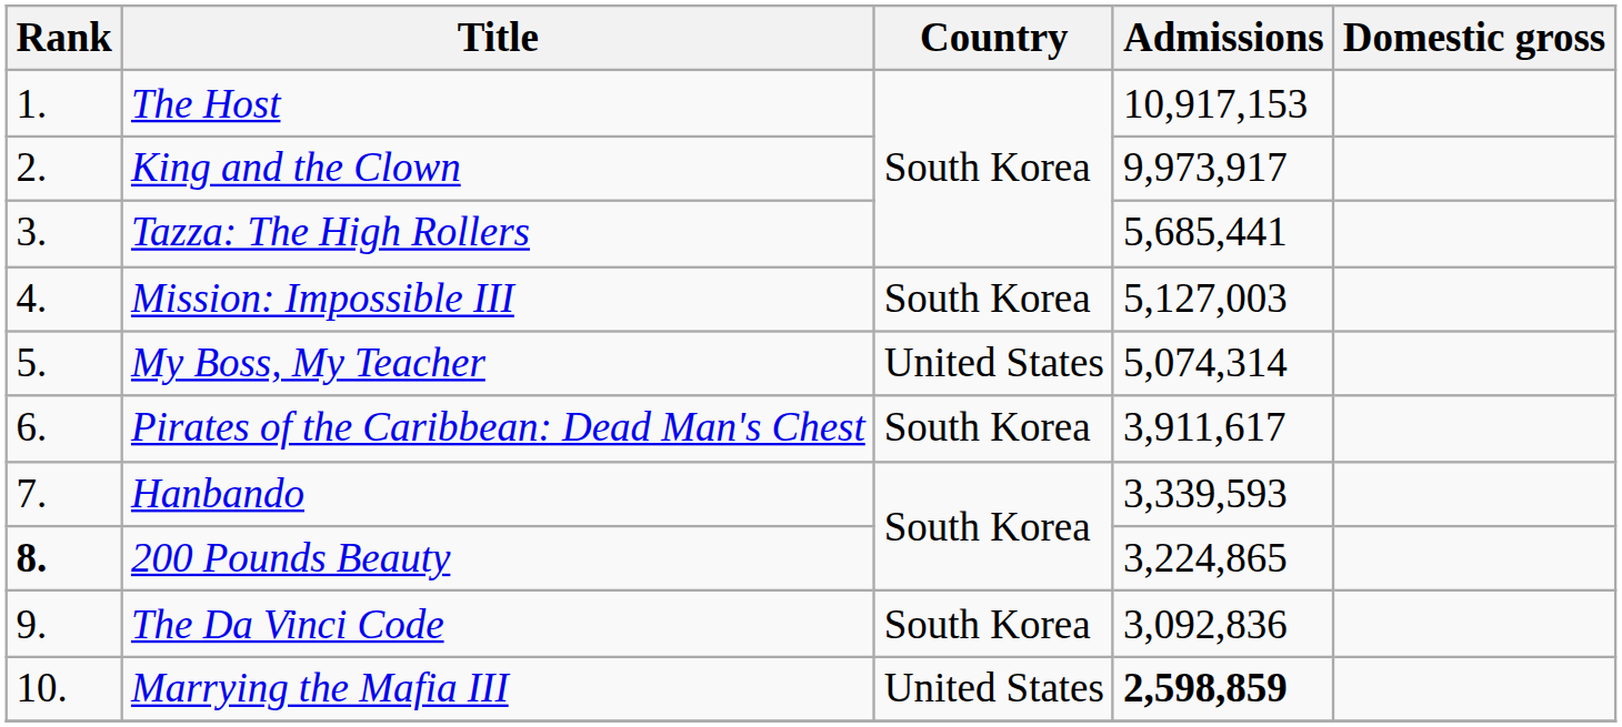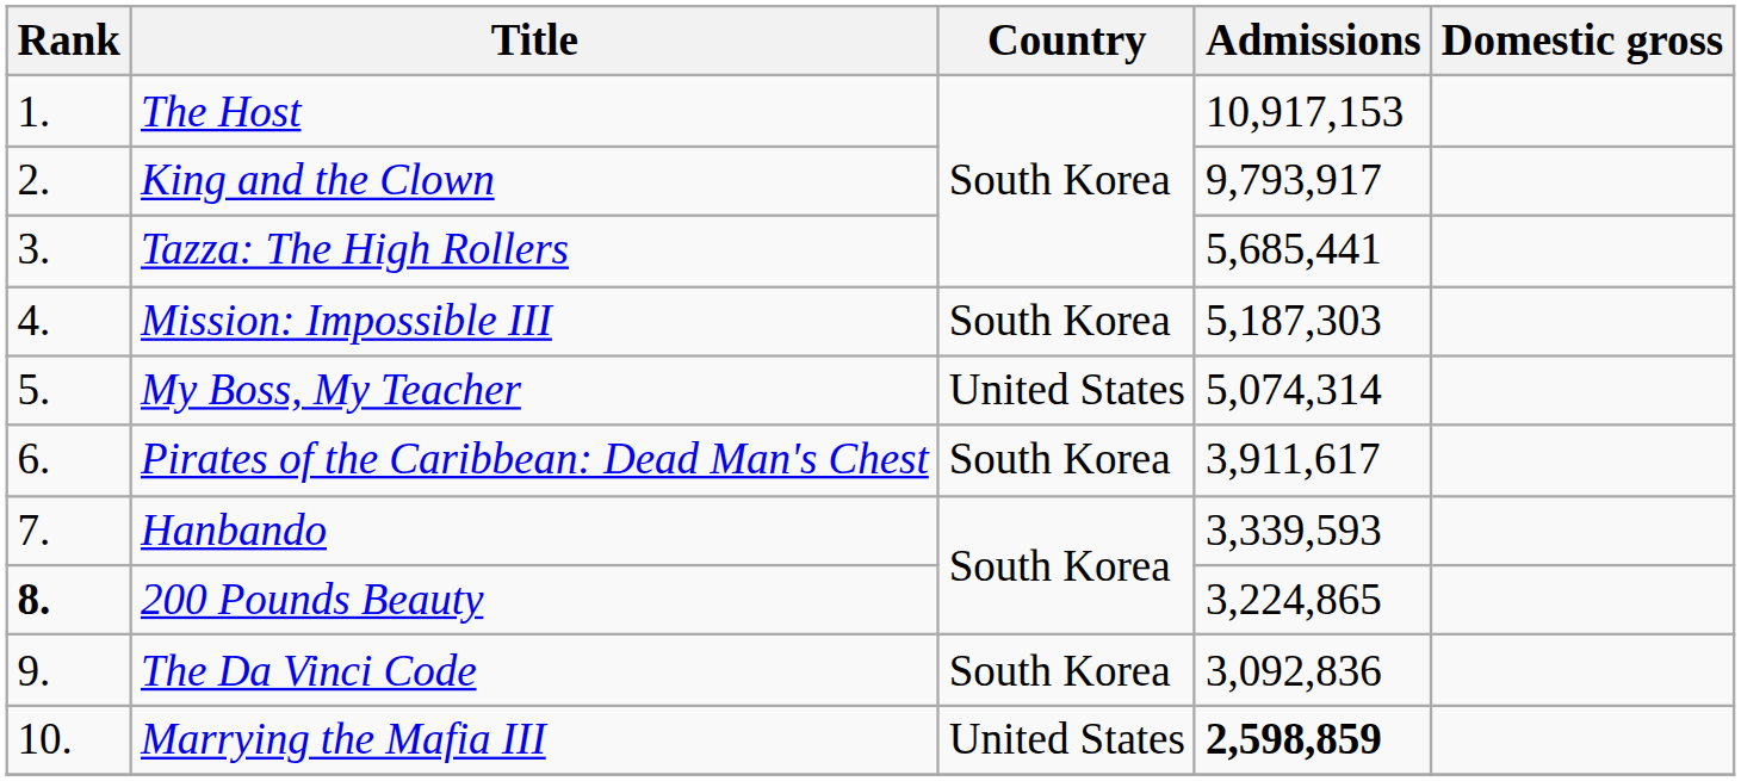King and the Clown | Admissions: 9,973,917 -> 9,793,917
Mission: Impossible III | Admissions: 5,127,003 -> 5,187,303
